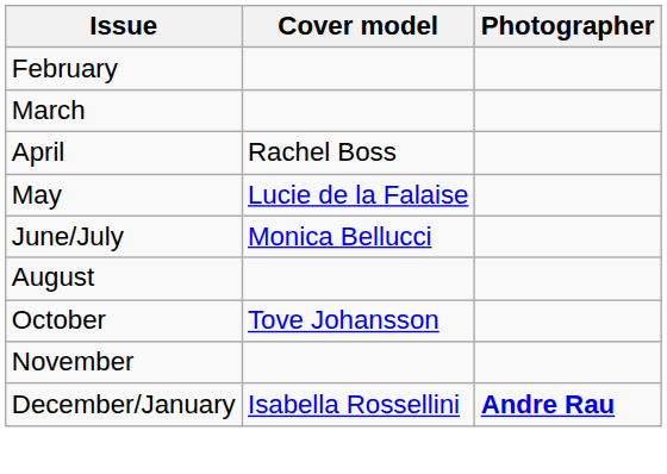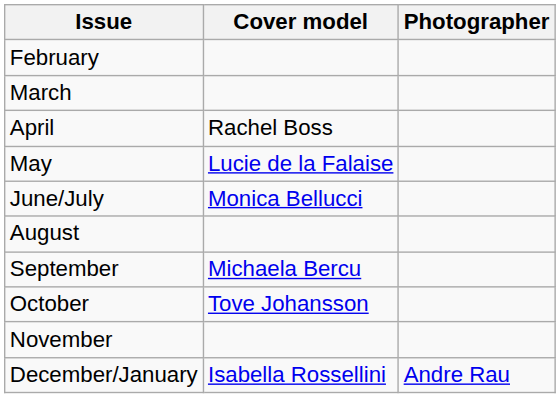+ row: September | Michaela Bercu
December/January | Photographer: bold -> normal
